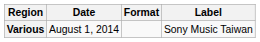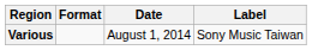columns swapped: Date <-> Format
